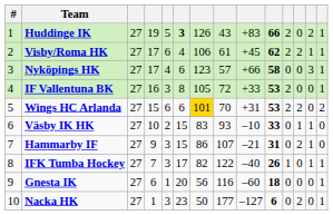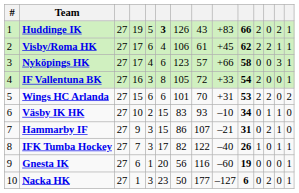IF Vallentuna BK | column 10: 53 -> 54
Wings HC Arlanda | column 7: gold background -> no background
Väsby IK HK | column 10: 33 -> 34
Gnesta IK | column 10: 18 -> 19
